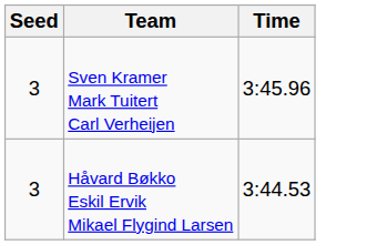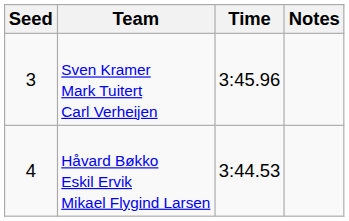+ column: Notes
Håvard Bøkko Eskil Ervik Mikael Flygind Larsen | Seed: 3 -> 4
